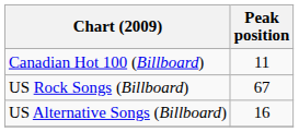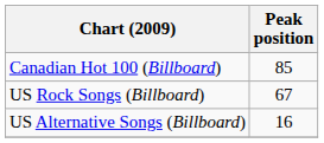Canadian Hot 100 (Billboard) | Peak position: 11 -> 85
